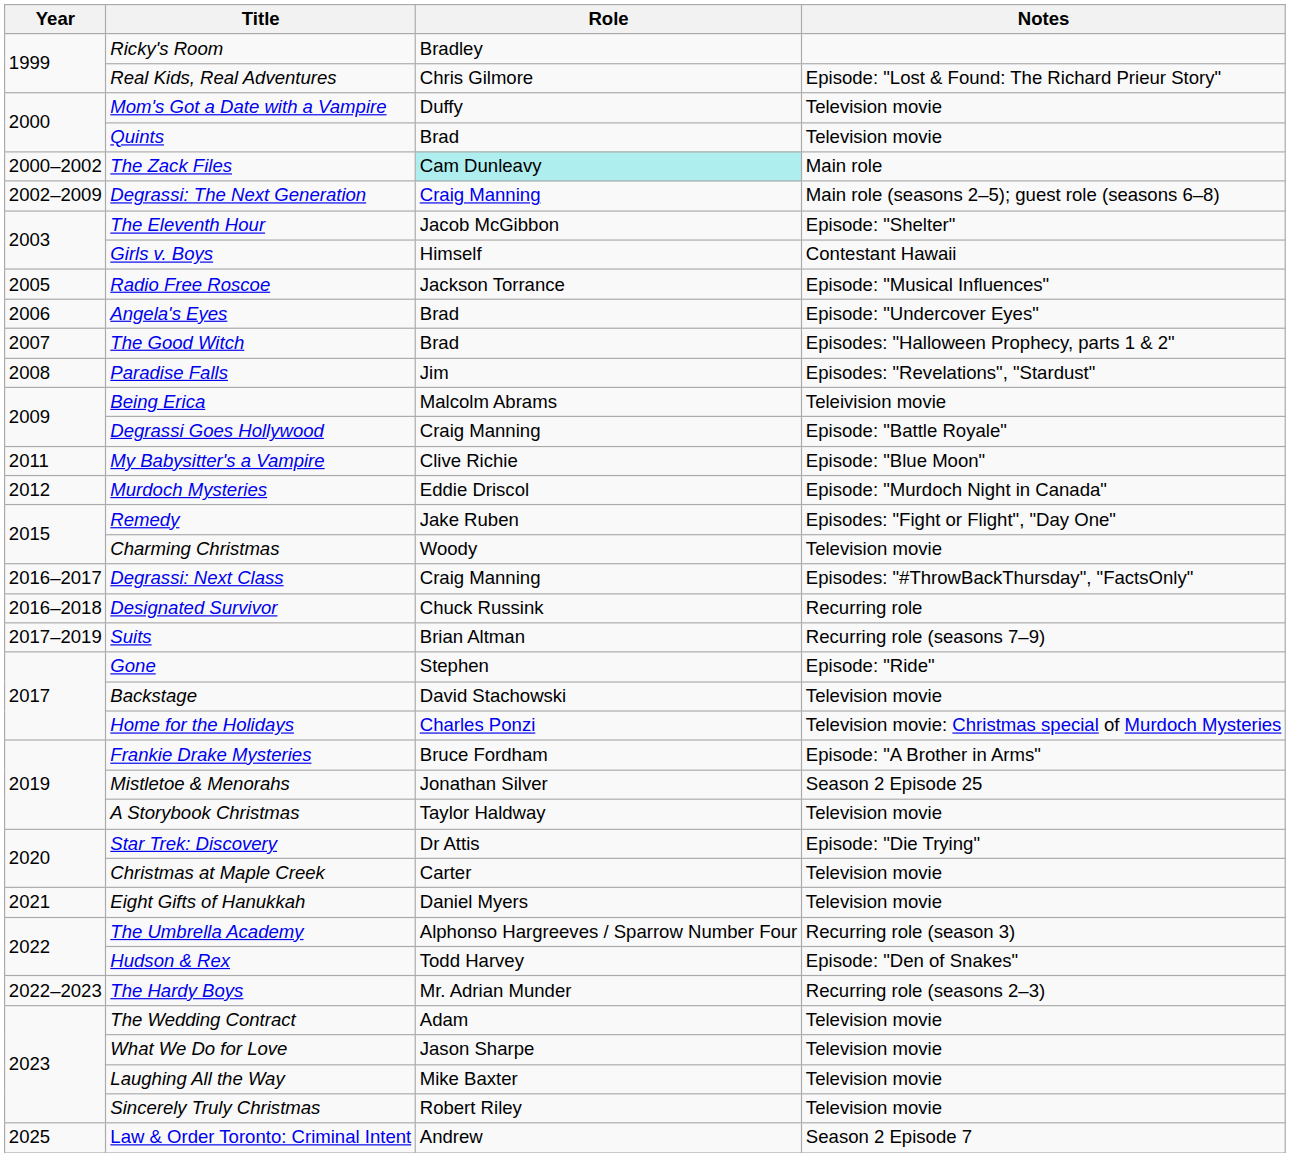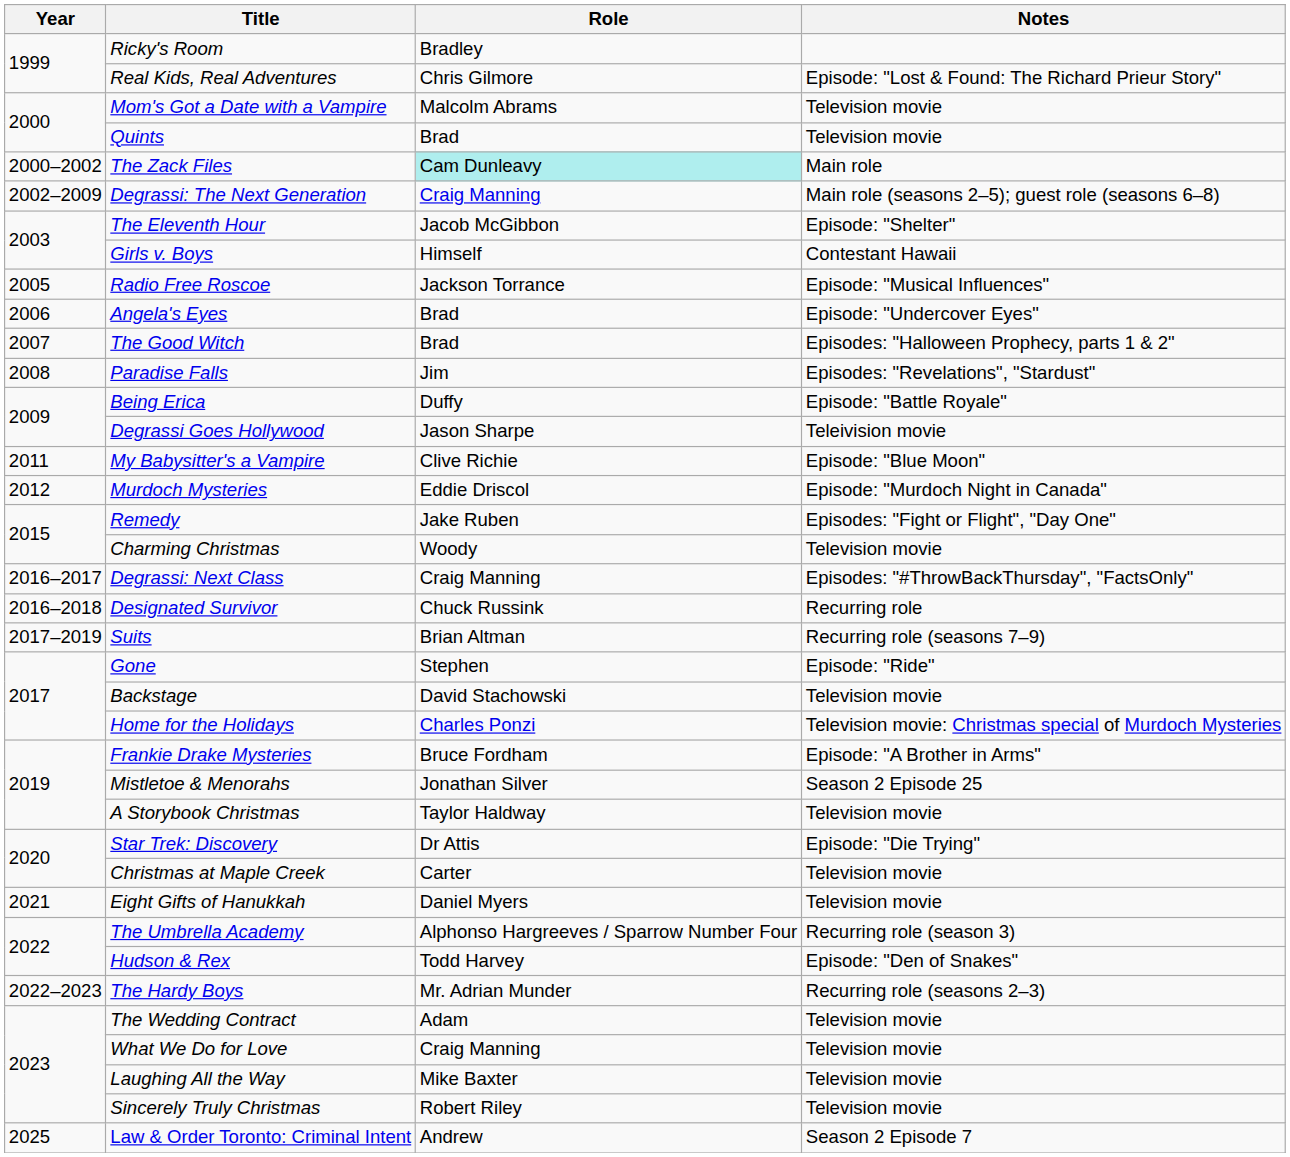Mom's Got a Date with a Vampire | Role: Duffy -> Malcolm Abrams
Being Erica | Role: Malcolm Abrams -> Duffy
Being Erica | Notes: Teleivision movie -> Episode: "Battle Royale"
Degrassi Goes Hollywood | Role: Craig Manning -> Jason Sharpe
Degrassi Goes Hollywood | Notes: Episode: "Battle Royale" -> Teleivision movie
What We Do for Love | Role: Jason Sharpe -> Craig Manning
